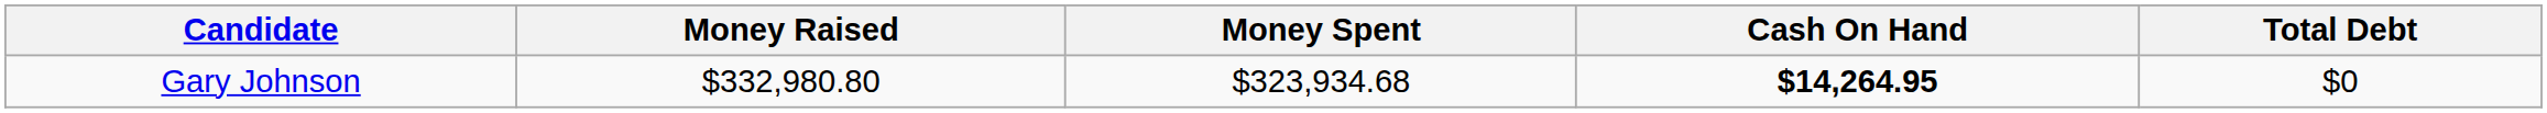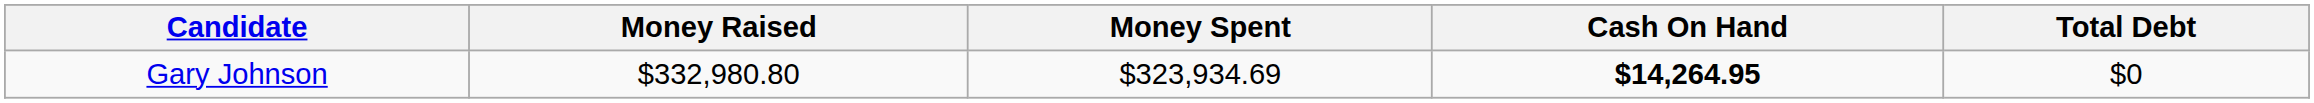Gary Johnson | Money Spent: $323,934.68 -> $323,934.69
